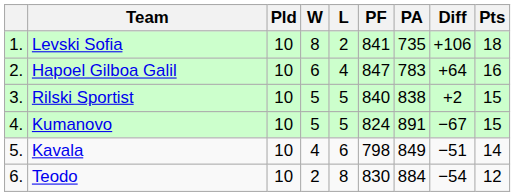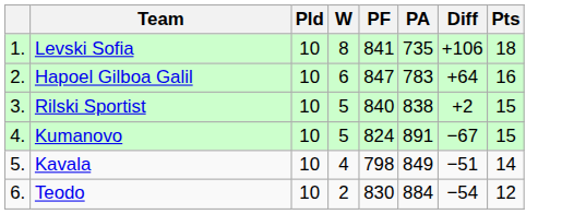- column: L | 2 | 4 | 5 | 5 | 6 | 8
